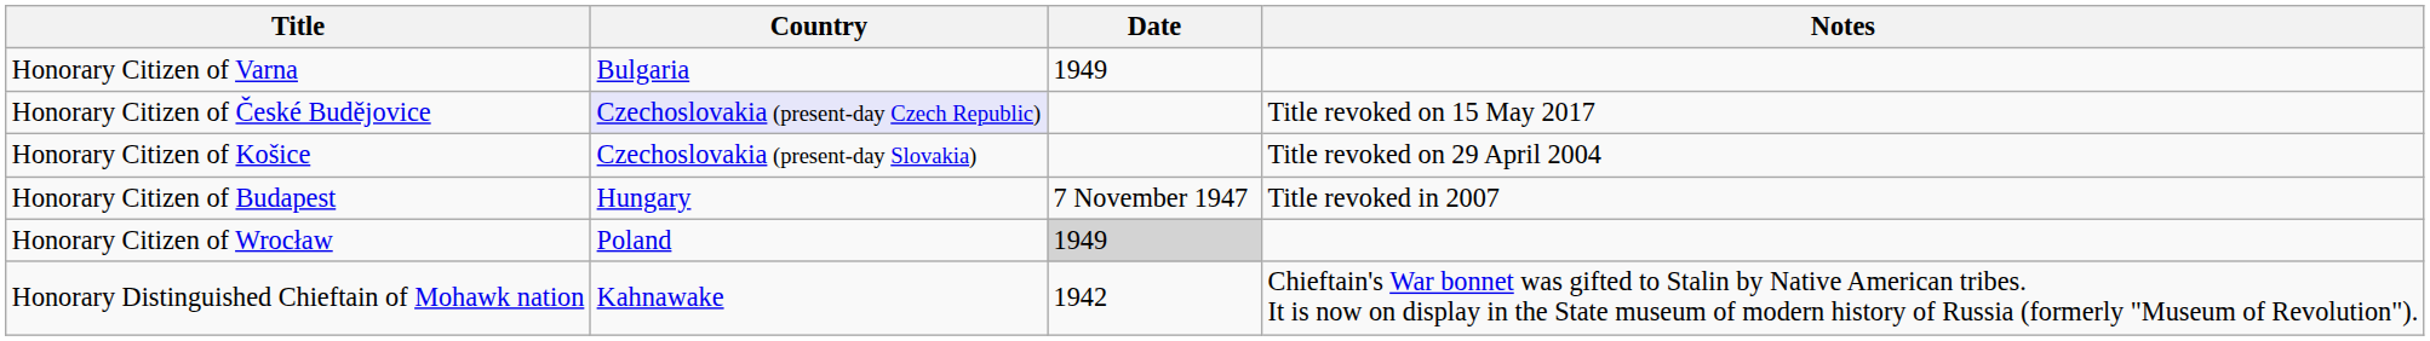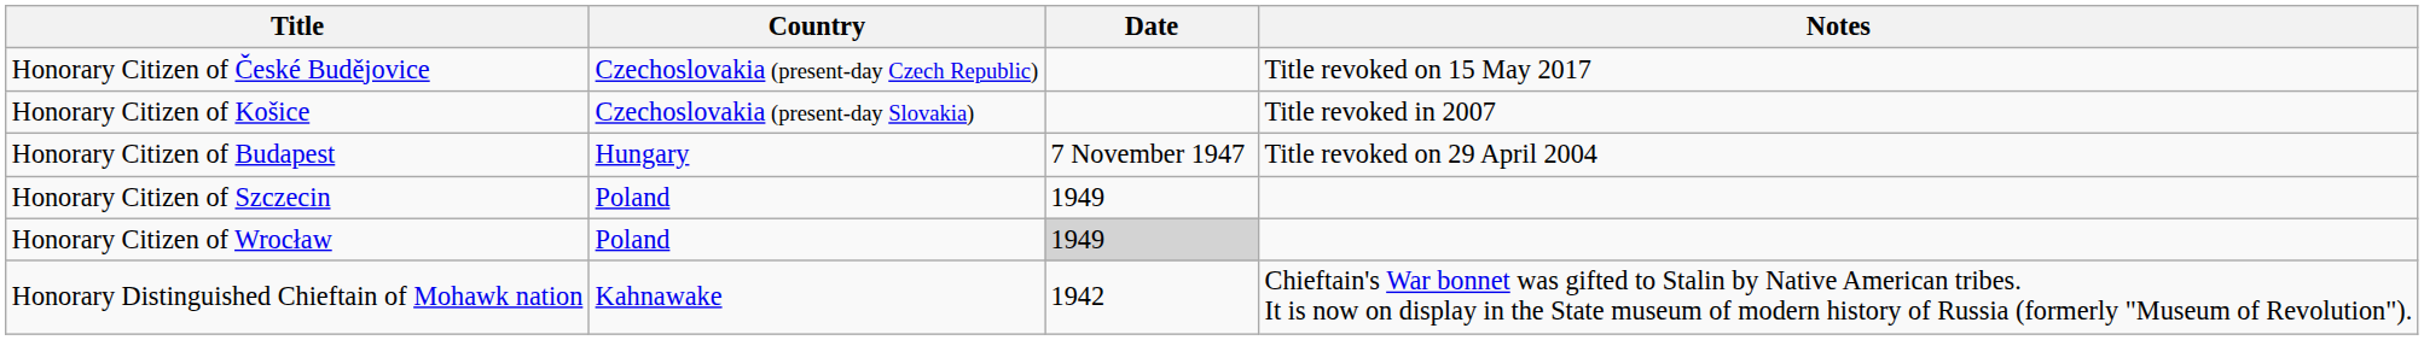- row: Honorary Citizen of Varna | Bulgaria | 1949
Honorary Citizen of České Budějovice | Country: lavender background -> no background
Honorary Citizen of Košice | Notes: Title revoked on 29 April 2004 -> Title revoked in 2007
Honorary Citizen of Budapest | Notes: Title revoked in 2007 -> Title revoked on 29 April 2004
+ row: Honorary Citizen of Szczecin | Poland | 1949
